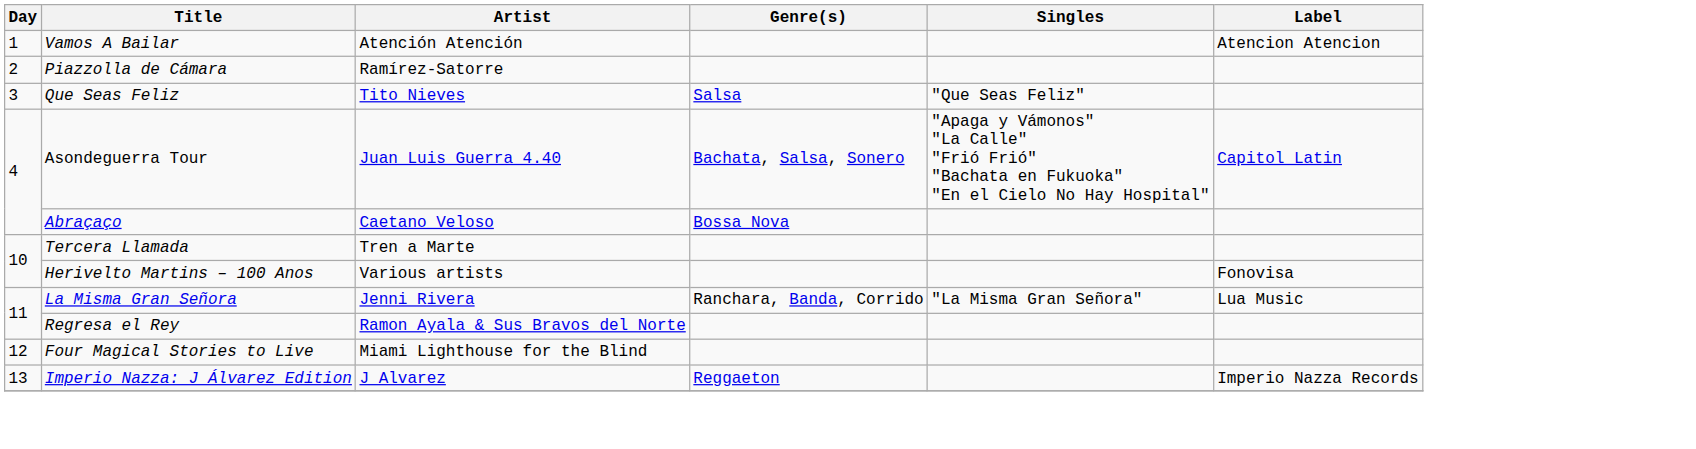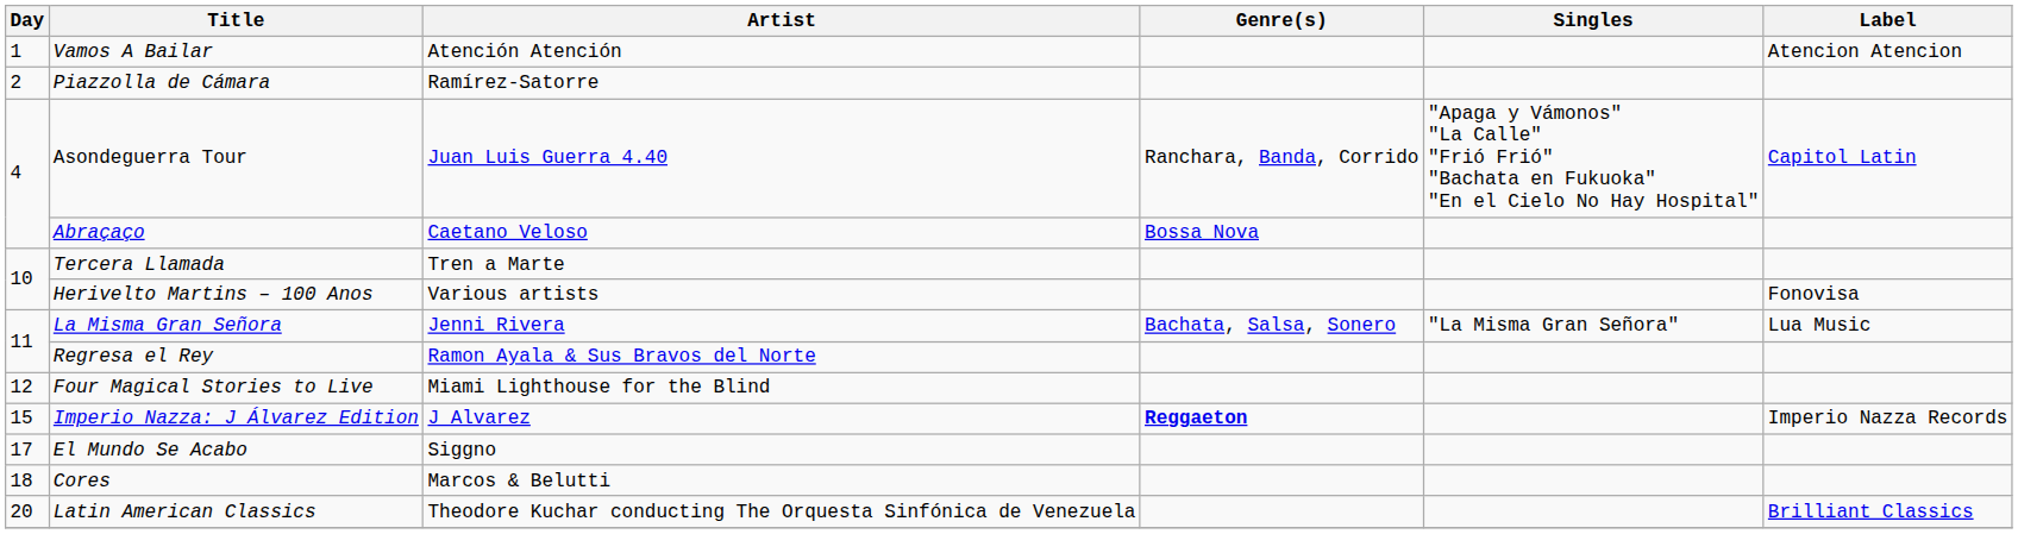- row: 3 | Que Seas Feliz | Tito Nieves | Salsa | "Que Seas Feliz"
Asondeguerra Tour | Genre(s): Bachata, Salsa, Sonero -> Ranchara, Banda, Corrido
La Misma Gran Señora | Genre(s): Ranchara, Banda, Corrido -> Bachata, Salsa, Sonero
Imperio Nazza: J Álvarez Edition | Day: 13 -> 15
Imperio Nazza: J Álvarez Edition | Genre(s): normal -> bold
+ row: 17 | El Mundo Se Acabo | Siggno
+ row: 18 | Cores | Marcos & Belutti
+ row: 20 | Latin American Classics | Theodore Kuchar conducting The Orquesta Sinfónica de Venezuela | Brilliant Classics
